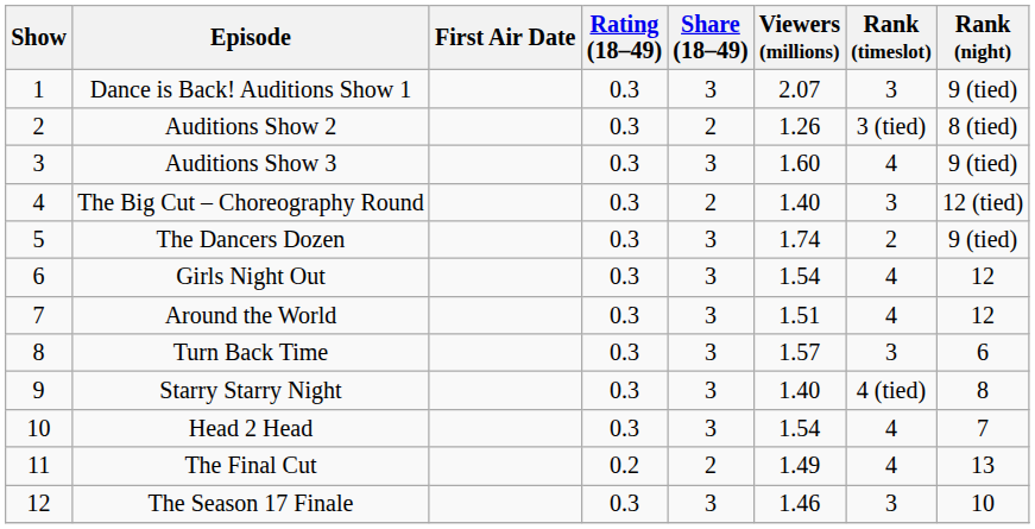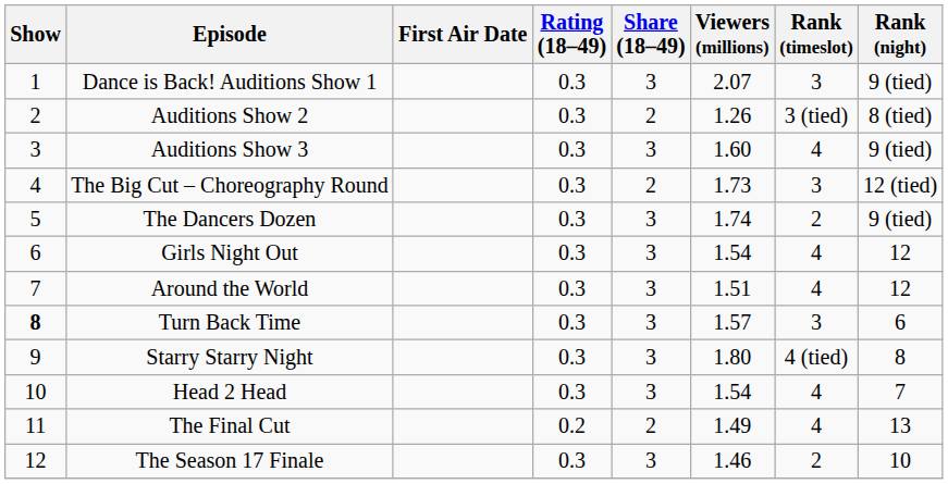The Big Cut – Choreography Round | Viewers (millions): 1.40 -> 1.73
Turn Back Time | Show: normal -> bold
Starry Starry Night | Viewers (millions): 1.40 -> 1.80
The Season 17 Finale | Rank (timeslot): 3 -> 2
